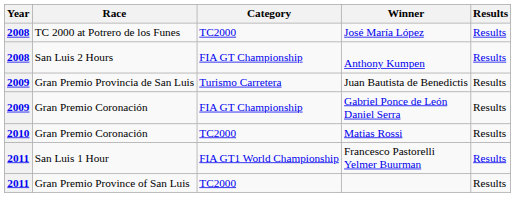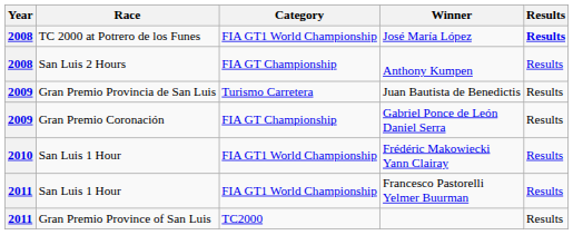José María López | Category: TC2000 -> FIA GT1 World Championship
José María López | Results: normal -> bold
- row: 2010 | Gran Premio Coronación | TC2000 | Matias Rossi | Results
+ row: 2010 | San Luis 1 Hour | FIA GT1 World Championship | Frédéric Makowiecki Yann Clairay | Results
